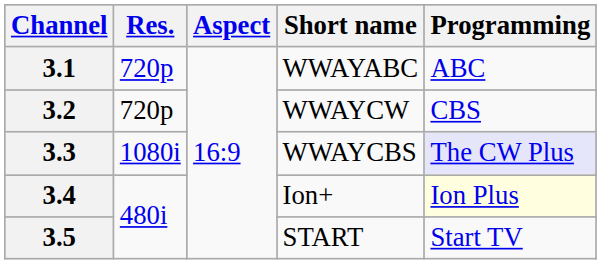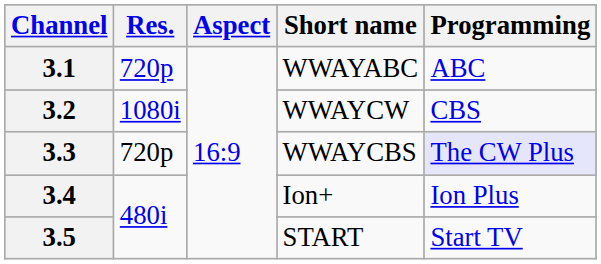3.2 | Res.: 720p -> 1080i
3.3 | Res.: 1080i -> 720p
3.4 | Programming: lightyellow background -> no background
